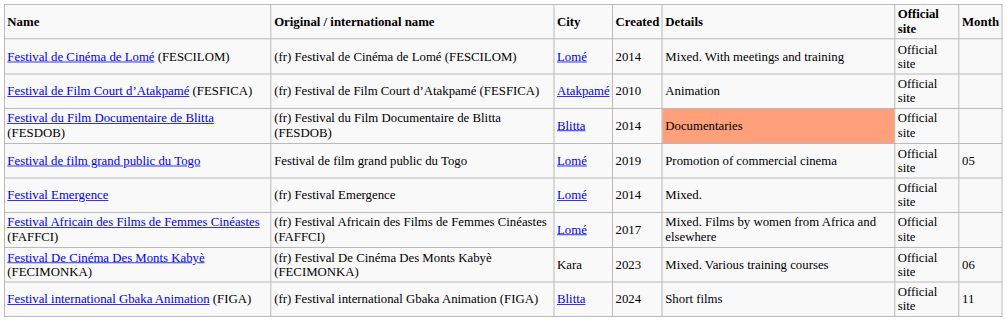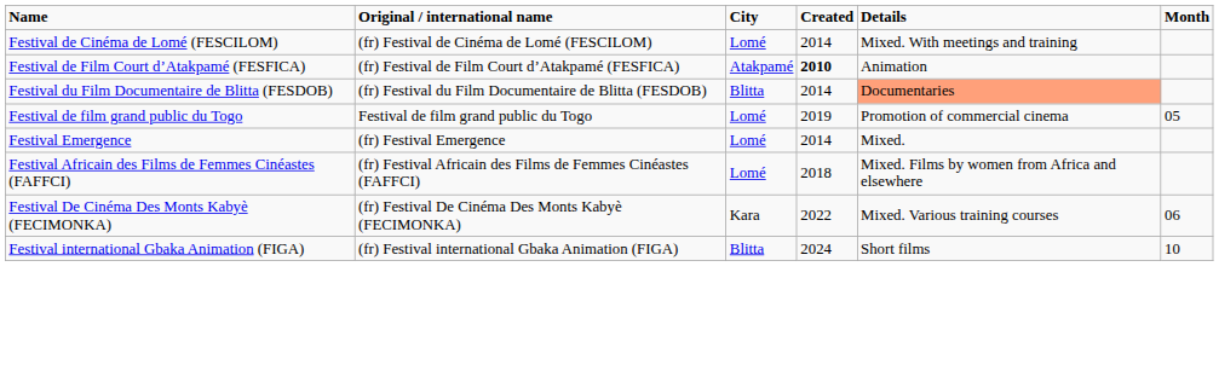- column: Official site | Official site | Official site | Official site | Official site | Official site | Official site | Official site | Official site
Festival de Film Court d’Atakpamé (FESFICA) | Created: normal -> bold
Festival Africain des Films de Femmes Cinéastes (FAFFCI) | Created: 2017 -> 2018
Festival De Cinéma Des Monts Kabyè (FECIMONKA) | Created: 2023 -> 2022
Festival international Gbaka Animation (FIGA) | Month: 11 -> 10
